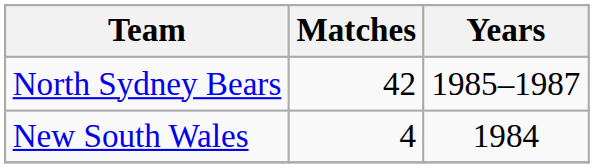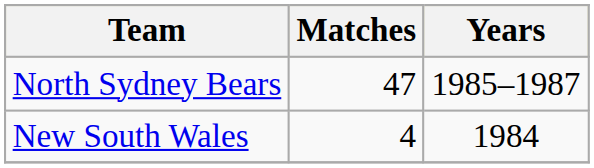North Sydney Bears | Matches: 42 -> 47
